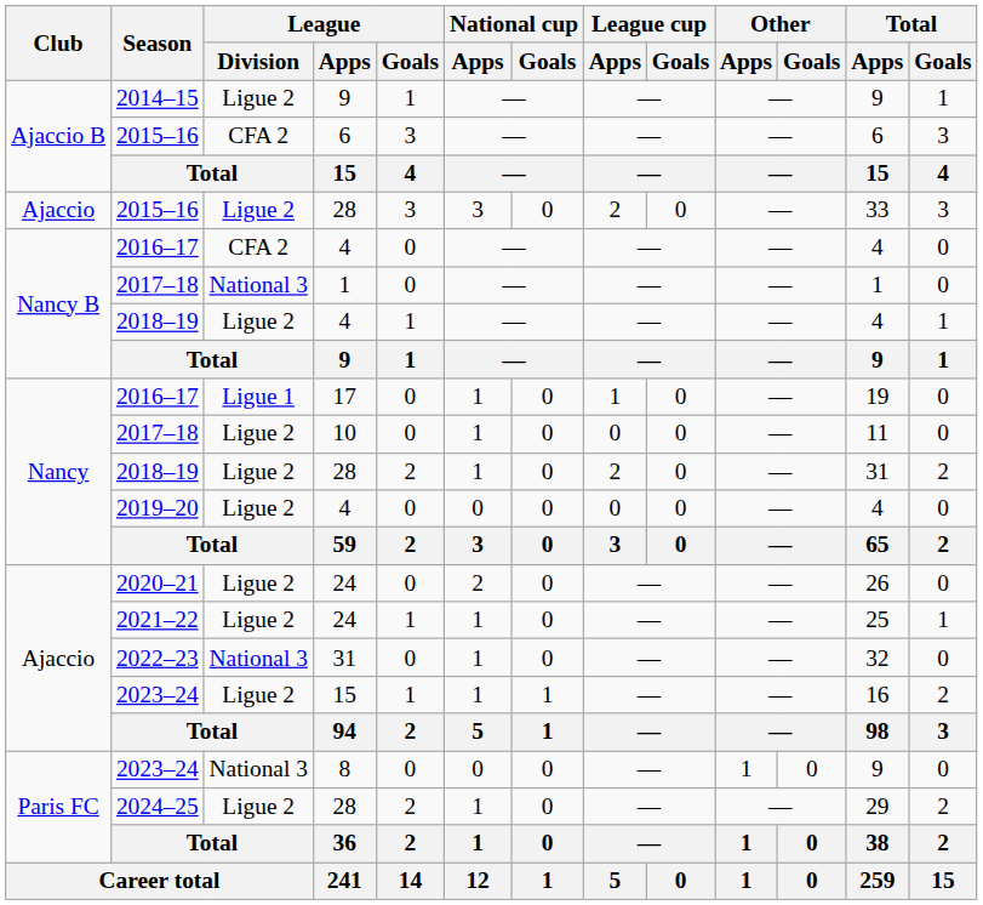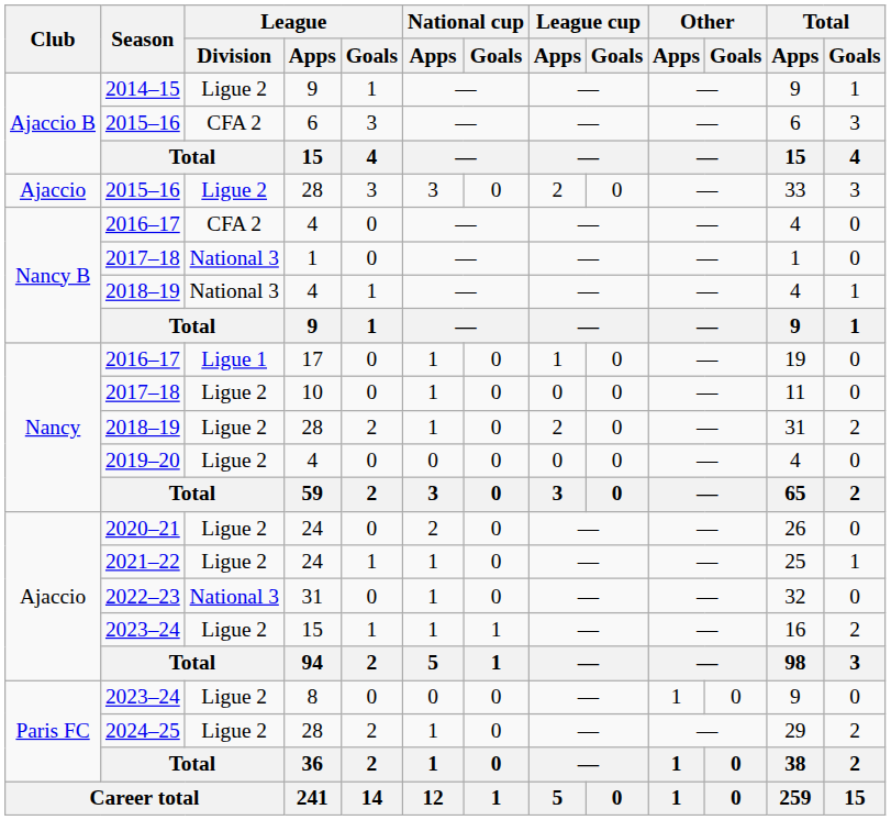2018–19 / 4 | League / Division: Ligue 2 -> National 3
2023–24 / 8 | League / Division: National 3 -> Ligue 2
